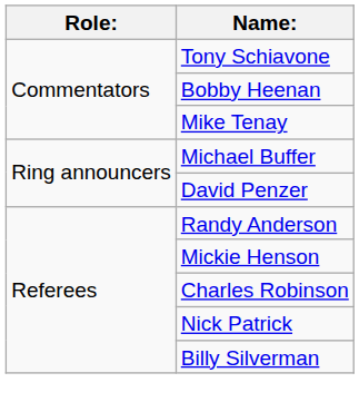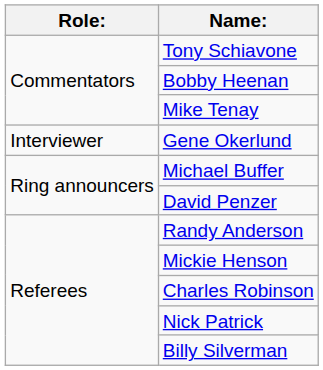+ row: Interviewer | Gene Okerlund
